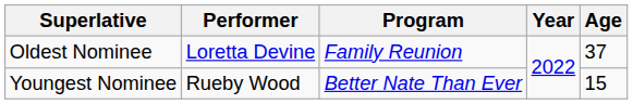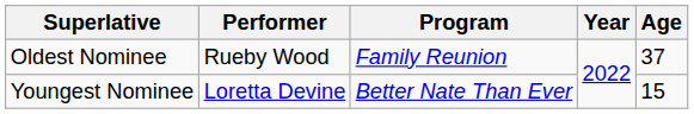Oldest Nominee | Performer: Loretta Devine -> Rueby Wood
Youngest Nominee | Performer: Rueby Wood -> Loretta Devine
